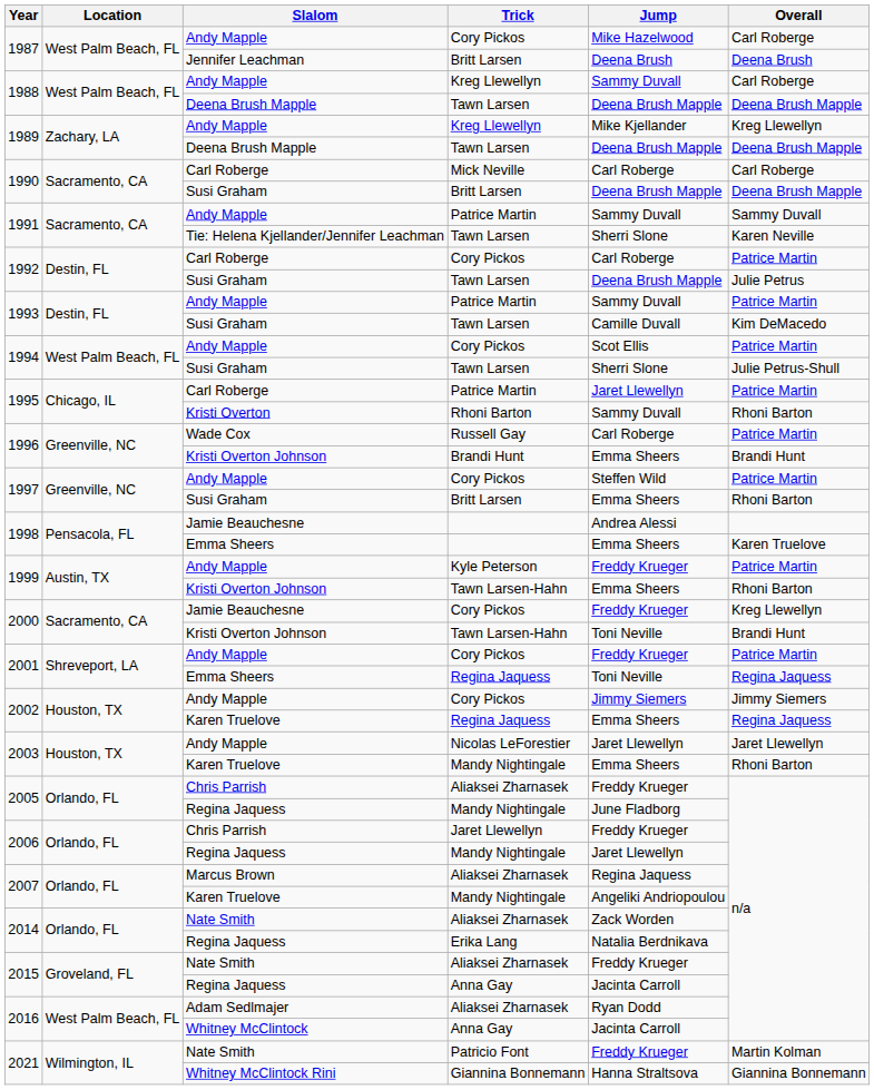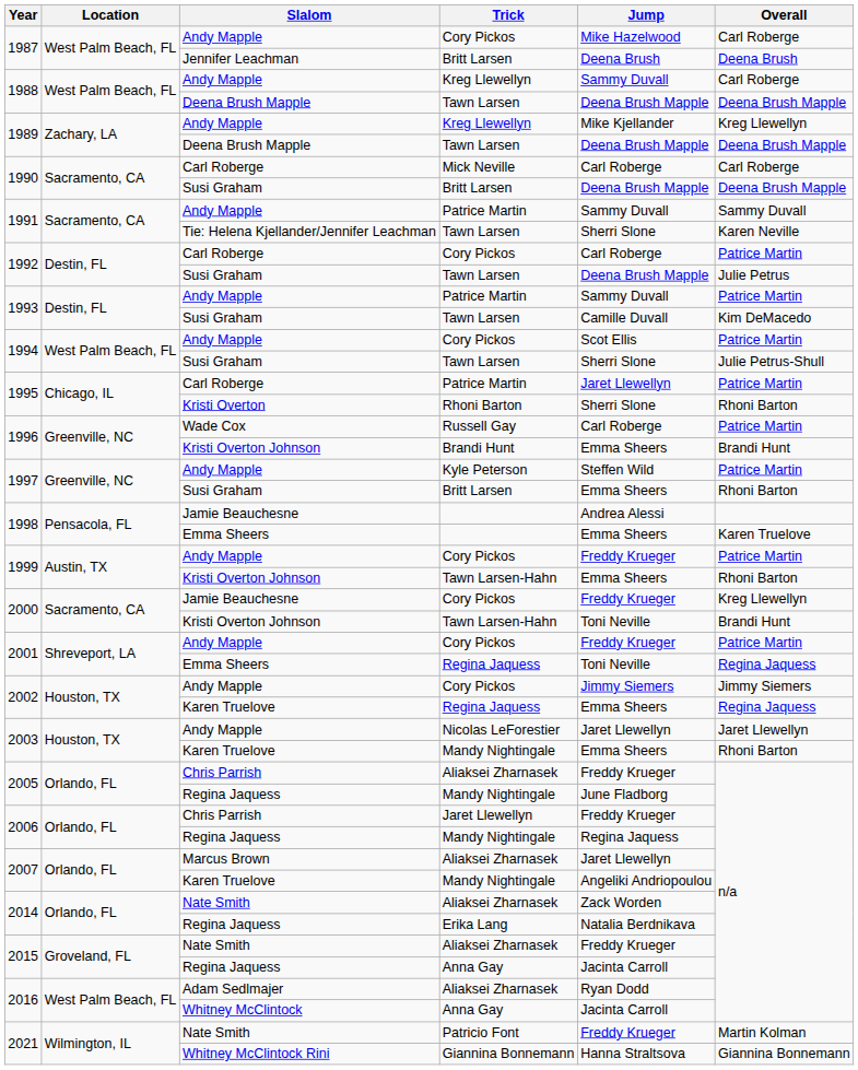1995 / Kristi Overton | Jump: Sammy Duvall -> Sherri Slone
1997 / Andy Mapple | Trick: Cory Pickos -> Kyle Peterson
1999 / Andy Mapple | Trick: Kyle Peterson -> Cory Pickos
2006 / Regina Jaquess | Jump: Jaret Llewellyn -> Regina Jaquess
2007 / Marcus Brown | Jump: Regina Jaquess -> Jaret Llewellyn
